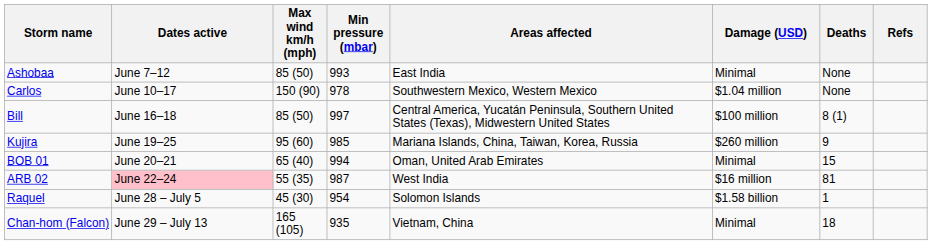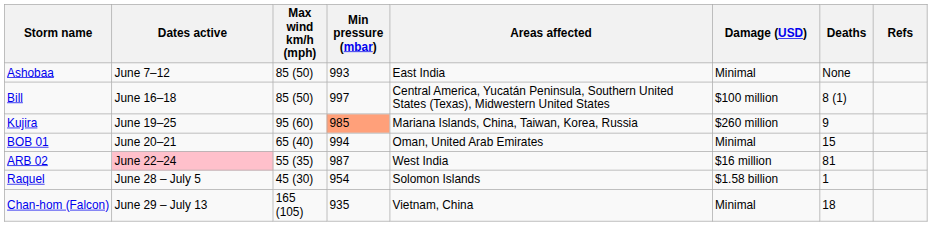- row: Carlos | June 10–17 | 150 (90) | 978 | Southwestern Mexico, Western Mexico | $1.04 million | None
Kujira | Min pressure (mbar): no background -> lightsalmon background
